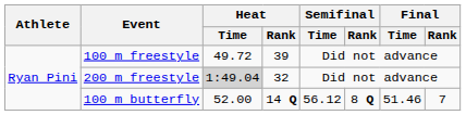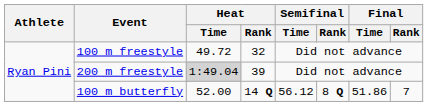100 m freestyle | Heat / Rank: 39 -> 32
200 m freestyle | Heat / Rank: 32 -> 39
100 m butterfly | Final / Time: 51.46 -> 51.86
